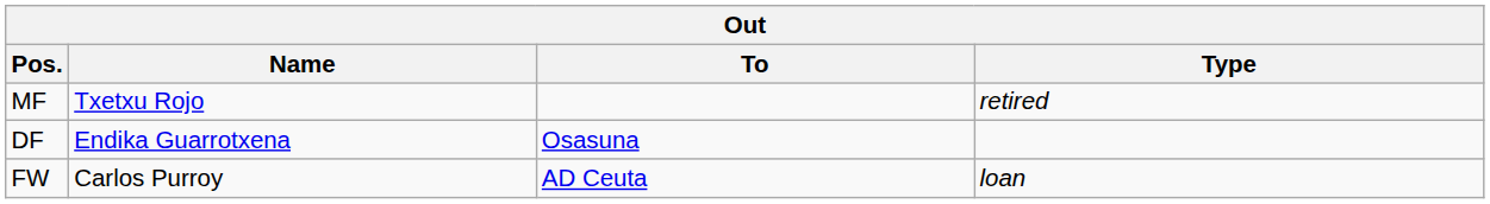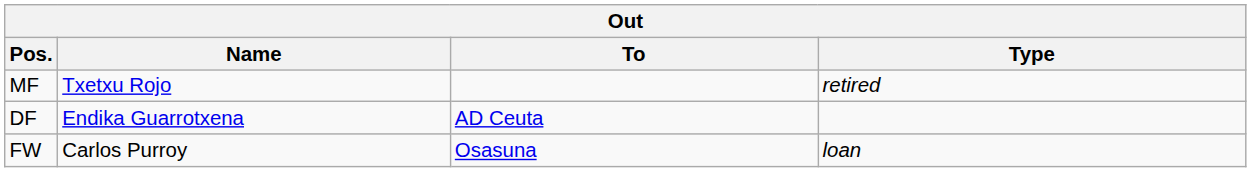DF | To: Osasuna -> AD Ceuta
FW | To: AD Ceuta -> Osasuna
